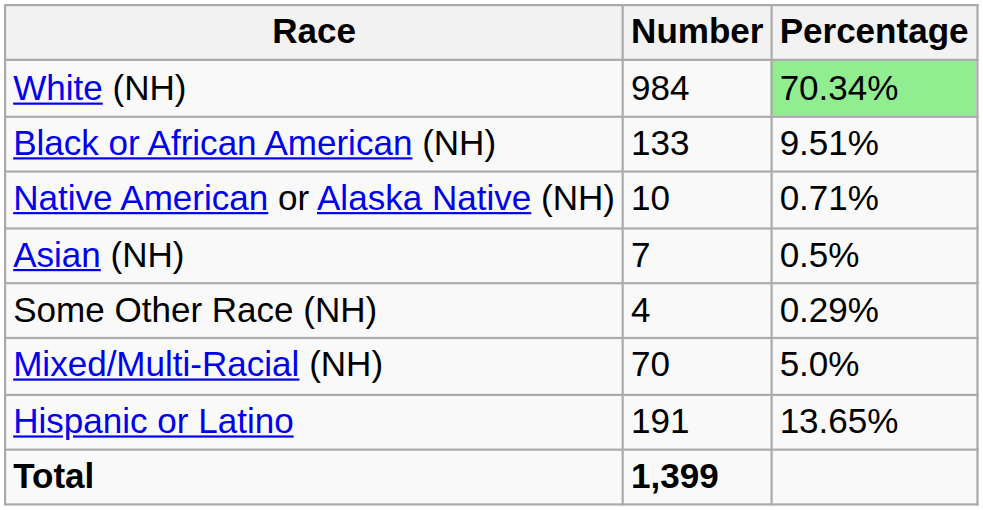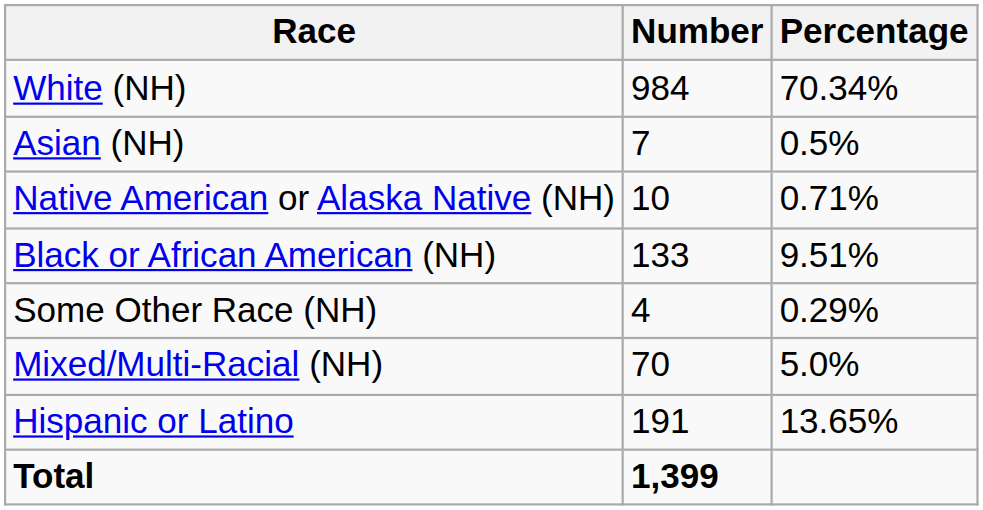White (NH) | Percentage: lightgreen background -> no background
rows swapped: Black or African American (NH) <-> Asian (NH)
